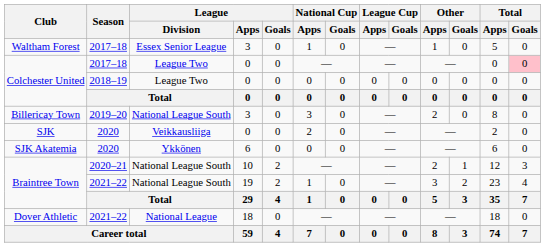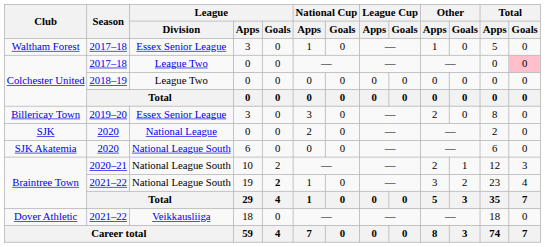Billericay Town | League / Division: National League South -> Essex Senior League
SJK | League / Division: Veikkausliiga -> National League
SJK Akatemia | League / Division: Ykkönen -> National League South
Braintree Town / 2021–22 | League / Goals: normal -> bold
Dover Athletic | League / Division: National League -> Veikkausliiga
